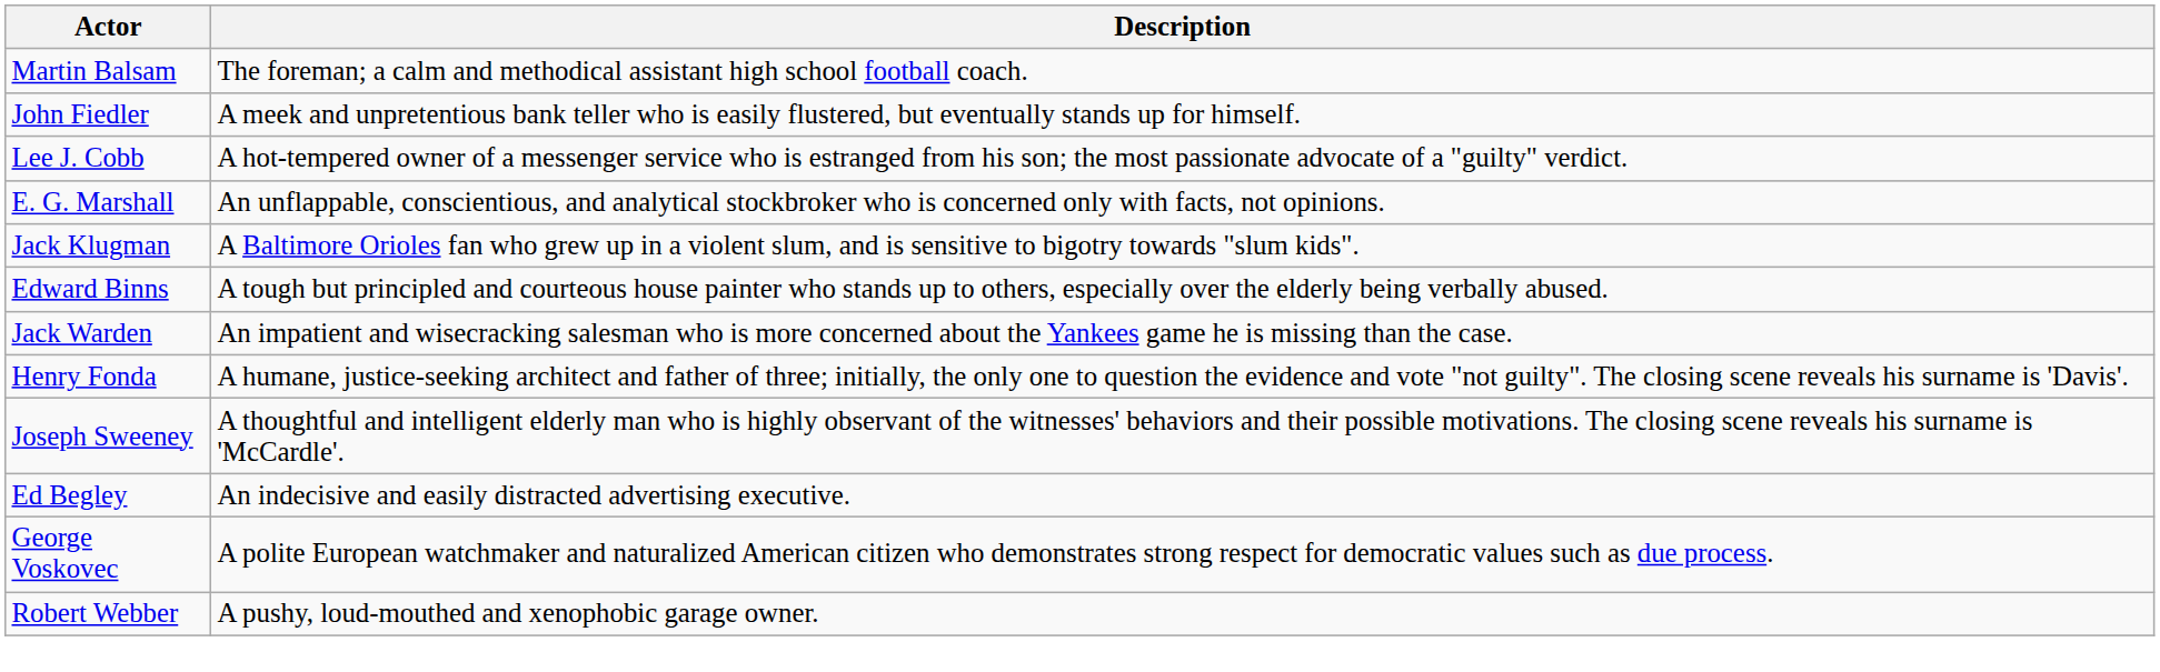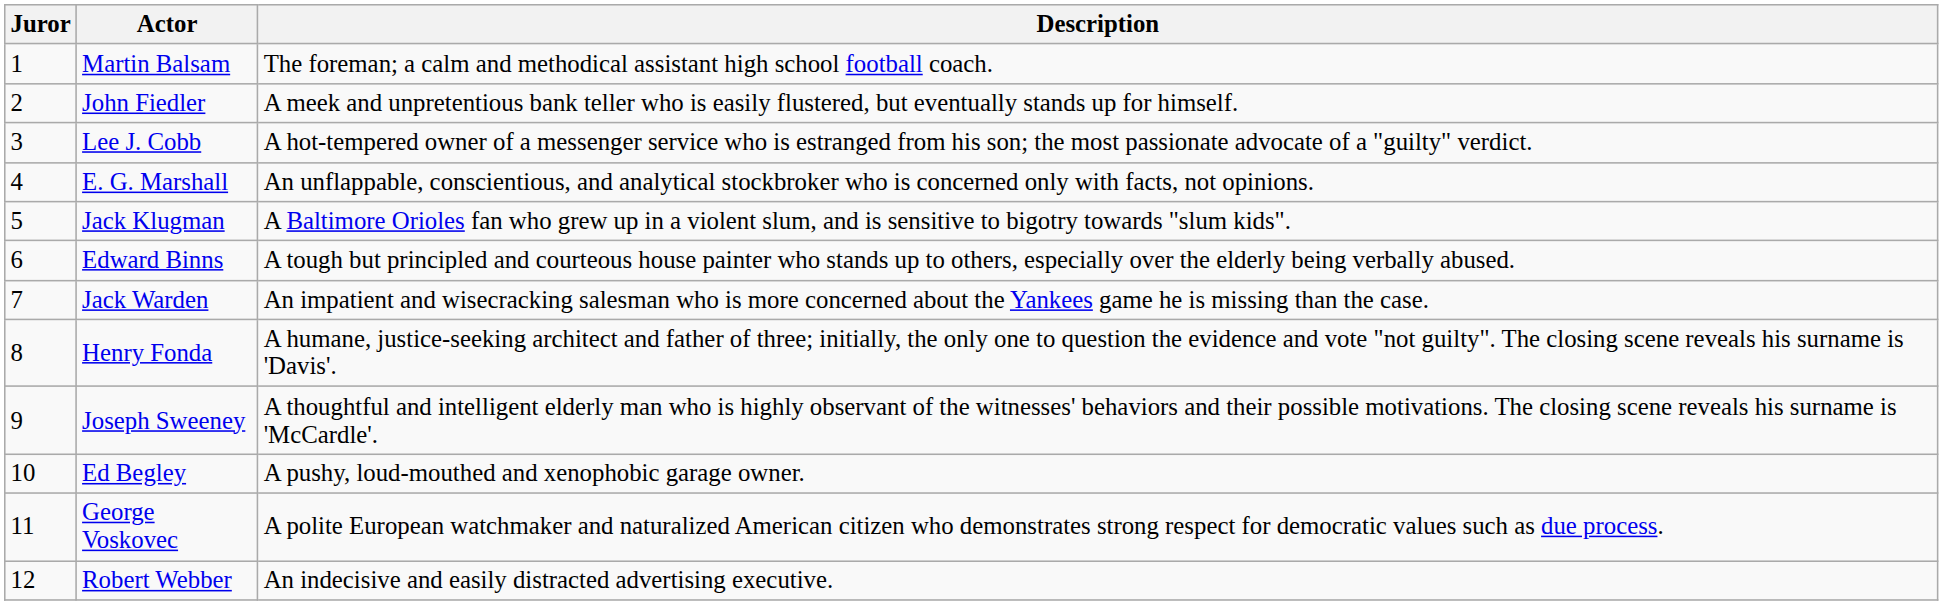+ column: Juror | 1 | 2 | 3 | 4 | 5 | 6 | 7 | 8 | 9 | 10 | 11 | 12
Ed Begley | Description: An indecisive and easily distracted advertising executive. -> A pushy, loud-mouthed and xenophobic garage owner.
Robert Webber | Description: A pushy, loud-mouthed and xenophobic garage owner. -> An indecisive and easily distracted advertising executive.
